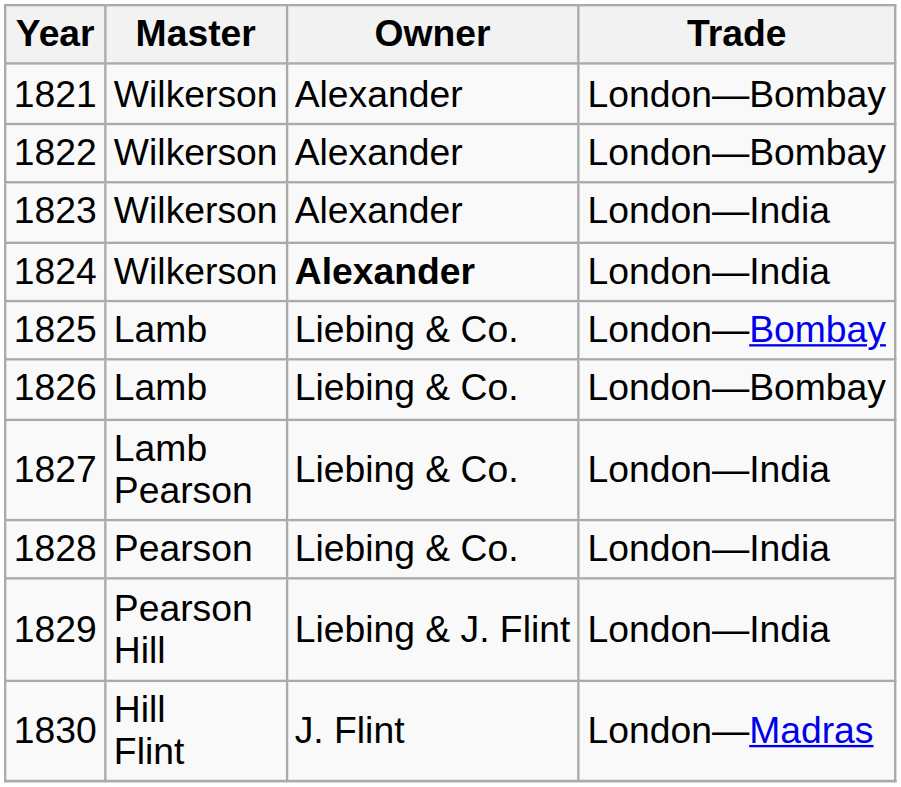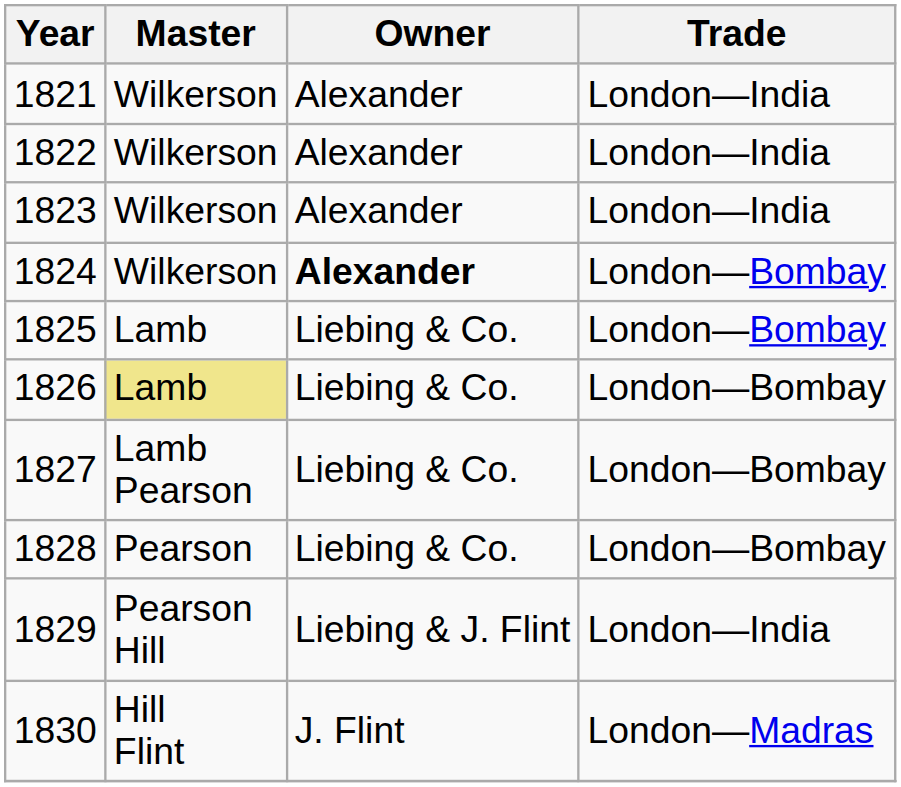1821 | Trade: London—Bombay -> London—India
1822 | Trade: London—Bombay -> London—India
1824 | Trade: London—India -> London—Bombay
1826 | Master: no background -> khaki background
1827 | Trade: London—India -> London—Bombay
1828 | Trade: London—India -> London—Bombay
